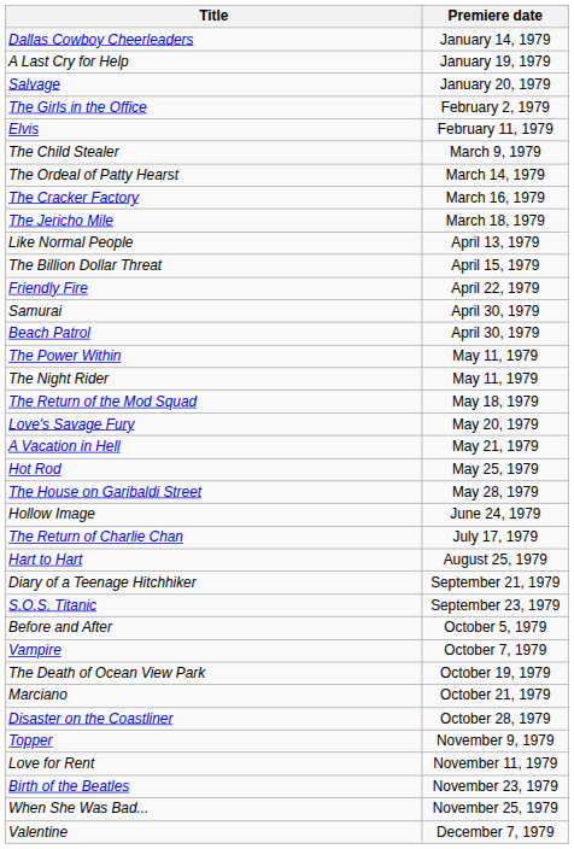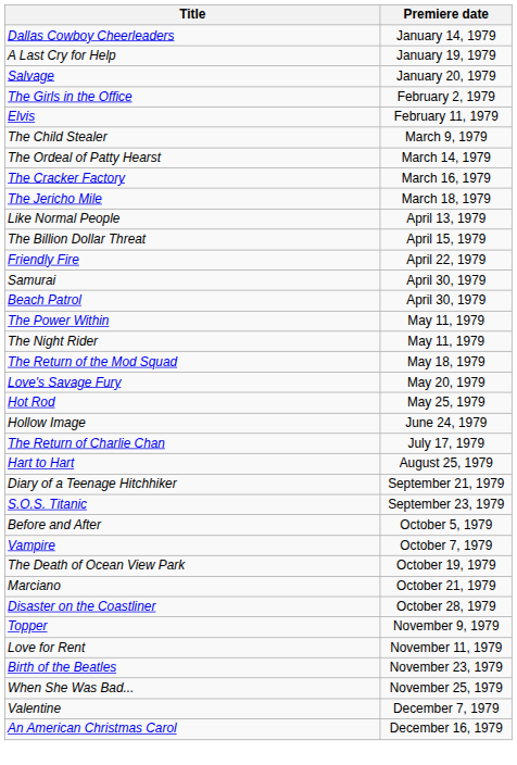- row: A Vacation in Hell | May 21, 1979
- row: The House on Garibaldi Street | May 28, 1979
+ row: An American Christmas Carol | December 16, 1979
